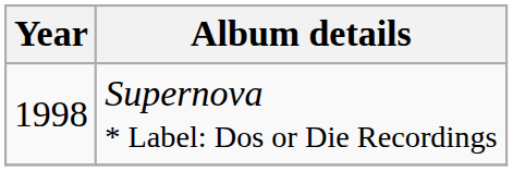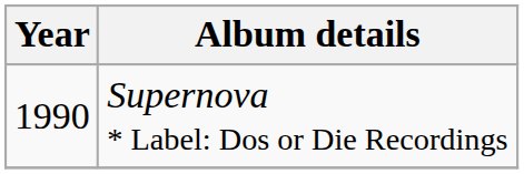Supernova * Label: Dos or Die Recordings | Year: 1998 -> 1990
